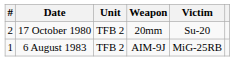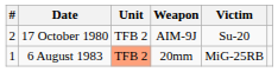17 October 1980 | Weapon: 20mm -> AIM-9J
6 August 1983 | Unit: no background -> lightsalmon background
6 August 1983 | Weapon: AIM-9J -> 20mm
